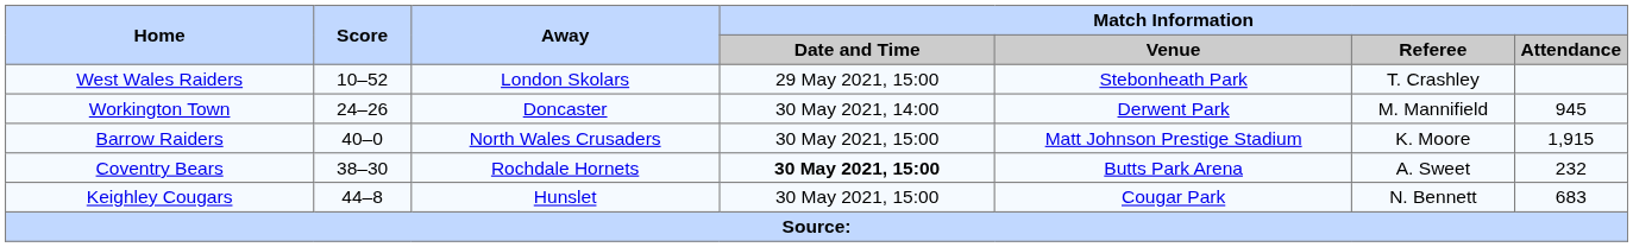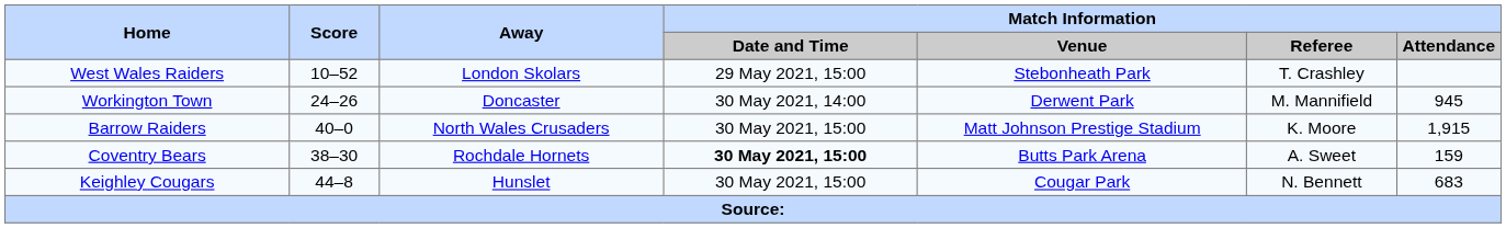Coventry Bears | Match Information / Attendance: 232 -> 159
